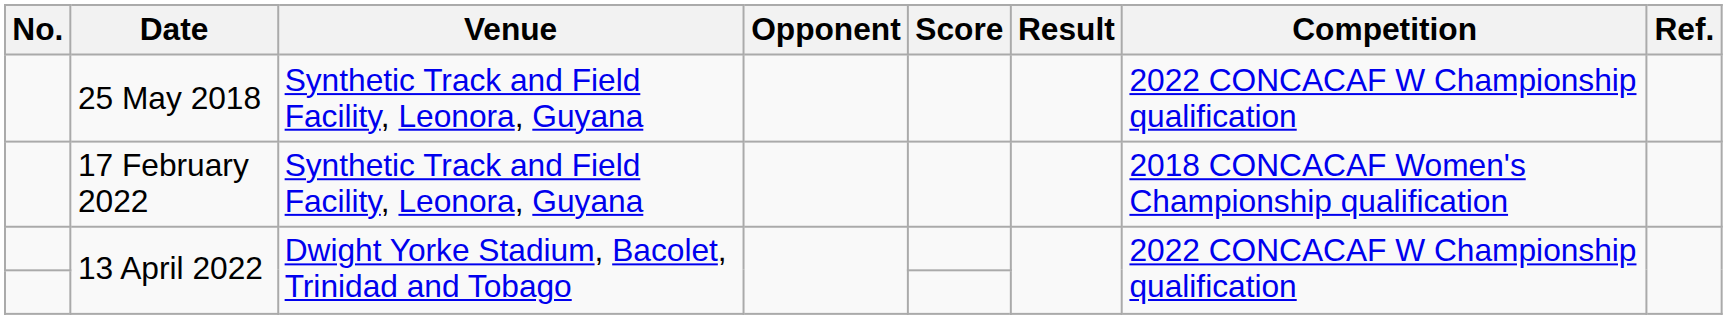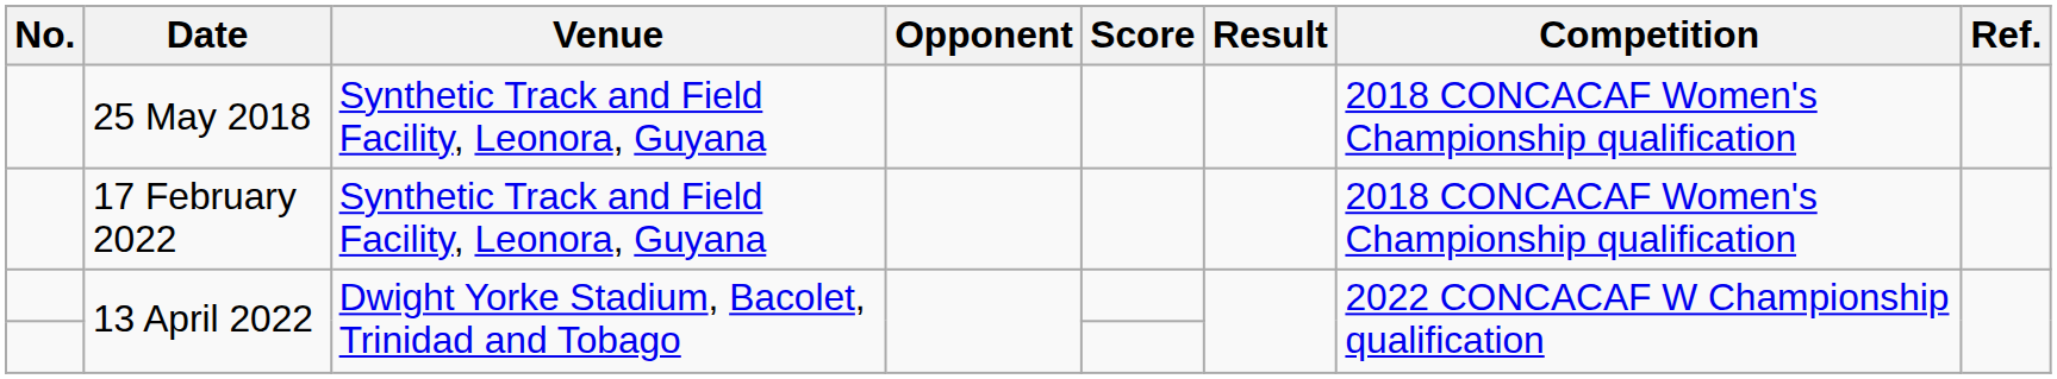25 May 2018 | Competition: 2022 CONCACAF W Championship qualification -> 2018 CONCACAF Women's Championship qualification
